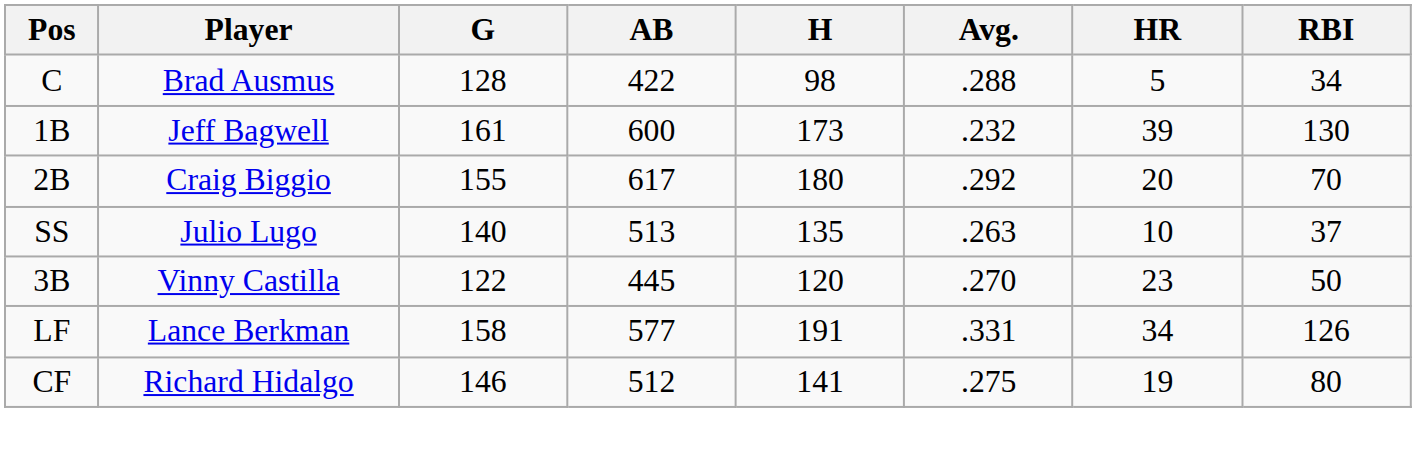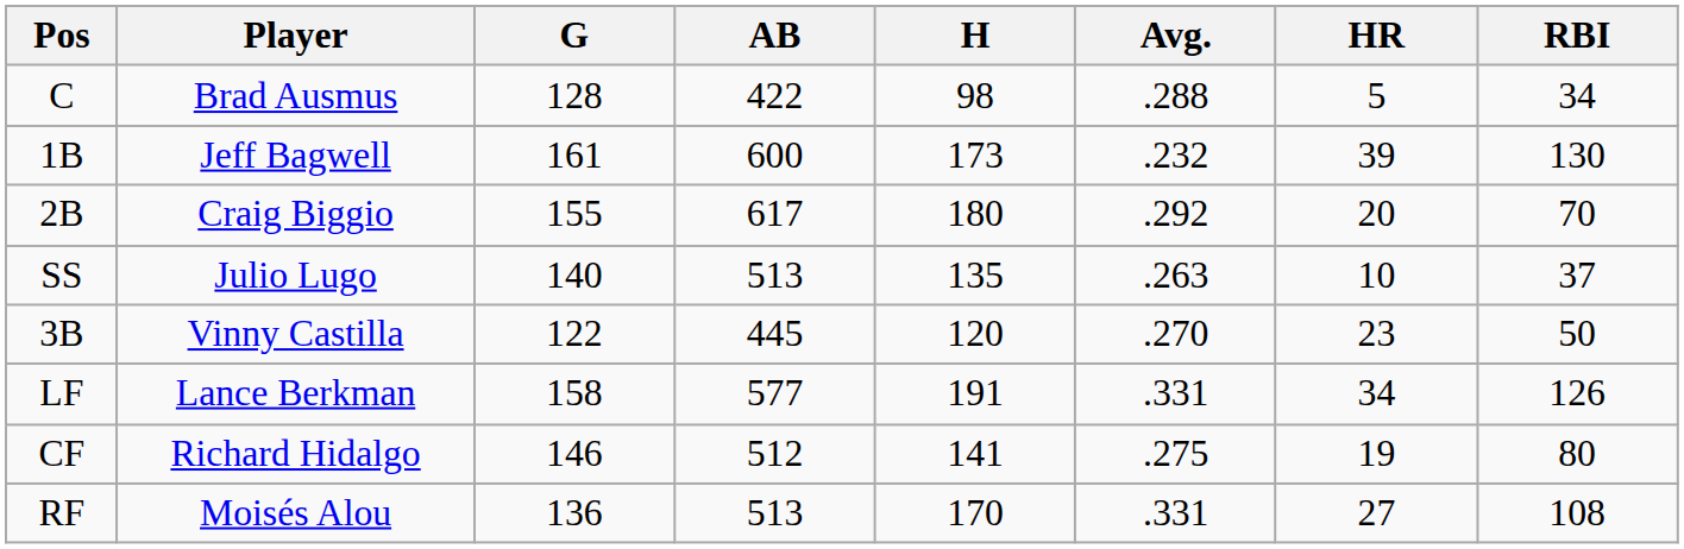+ row: RF | Moisés Alou | 136 | 513 | 170 | .331 | 27 | 108
